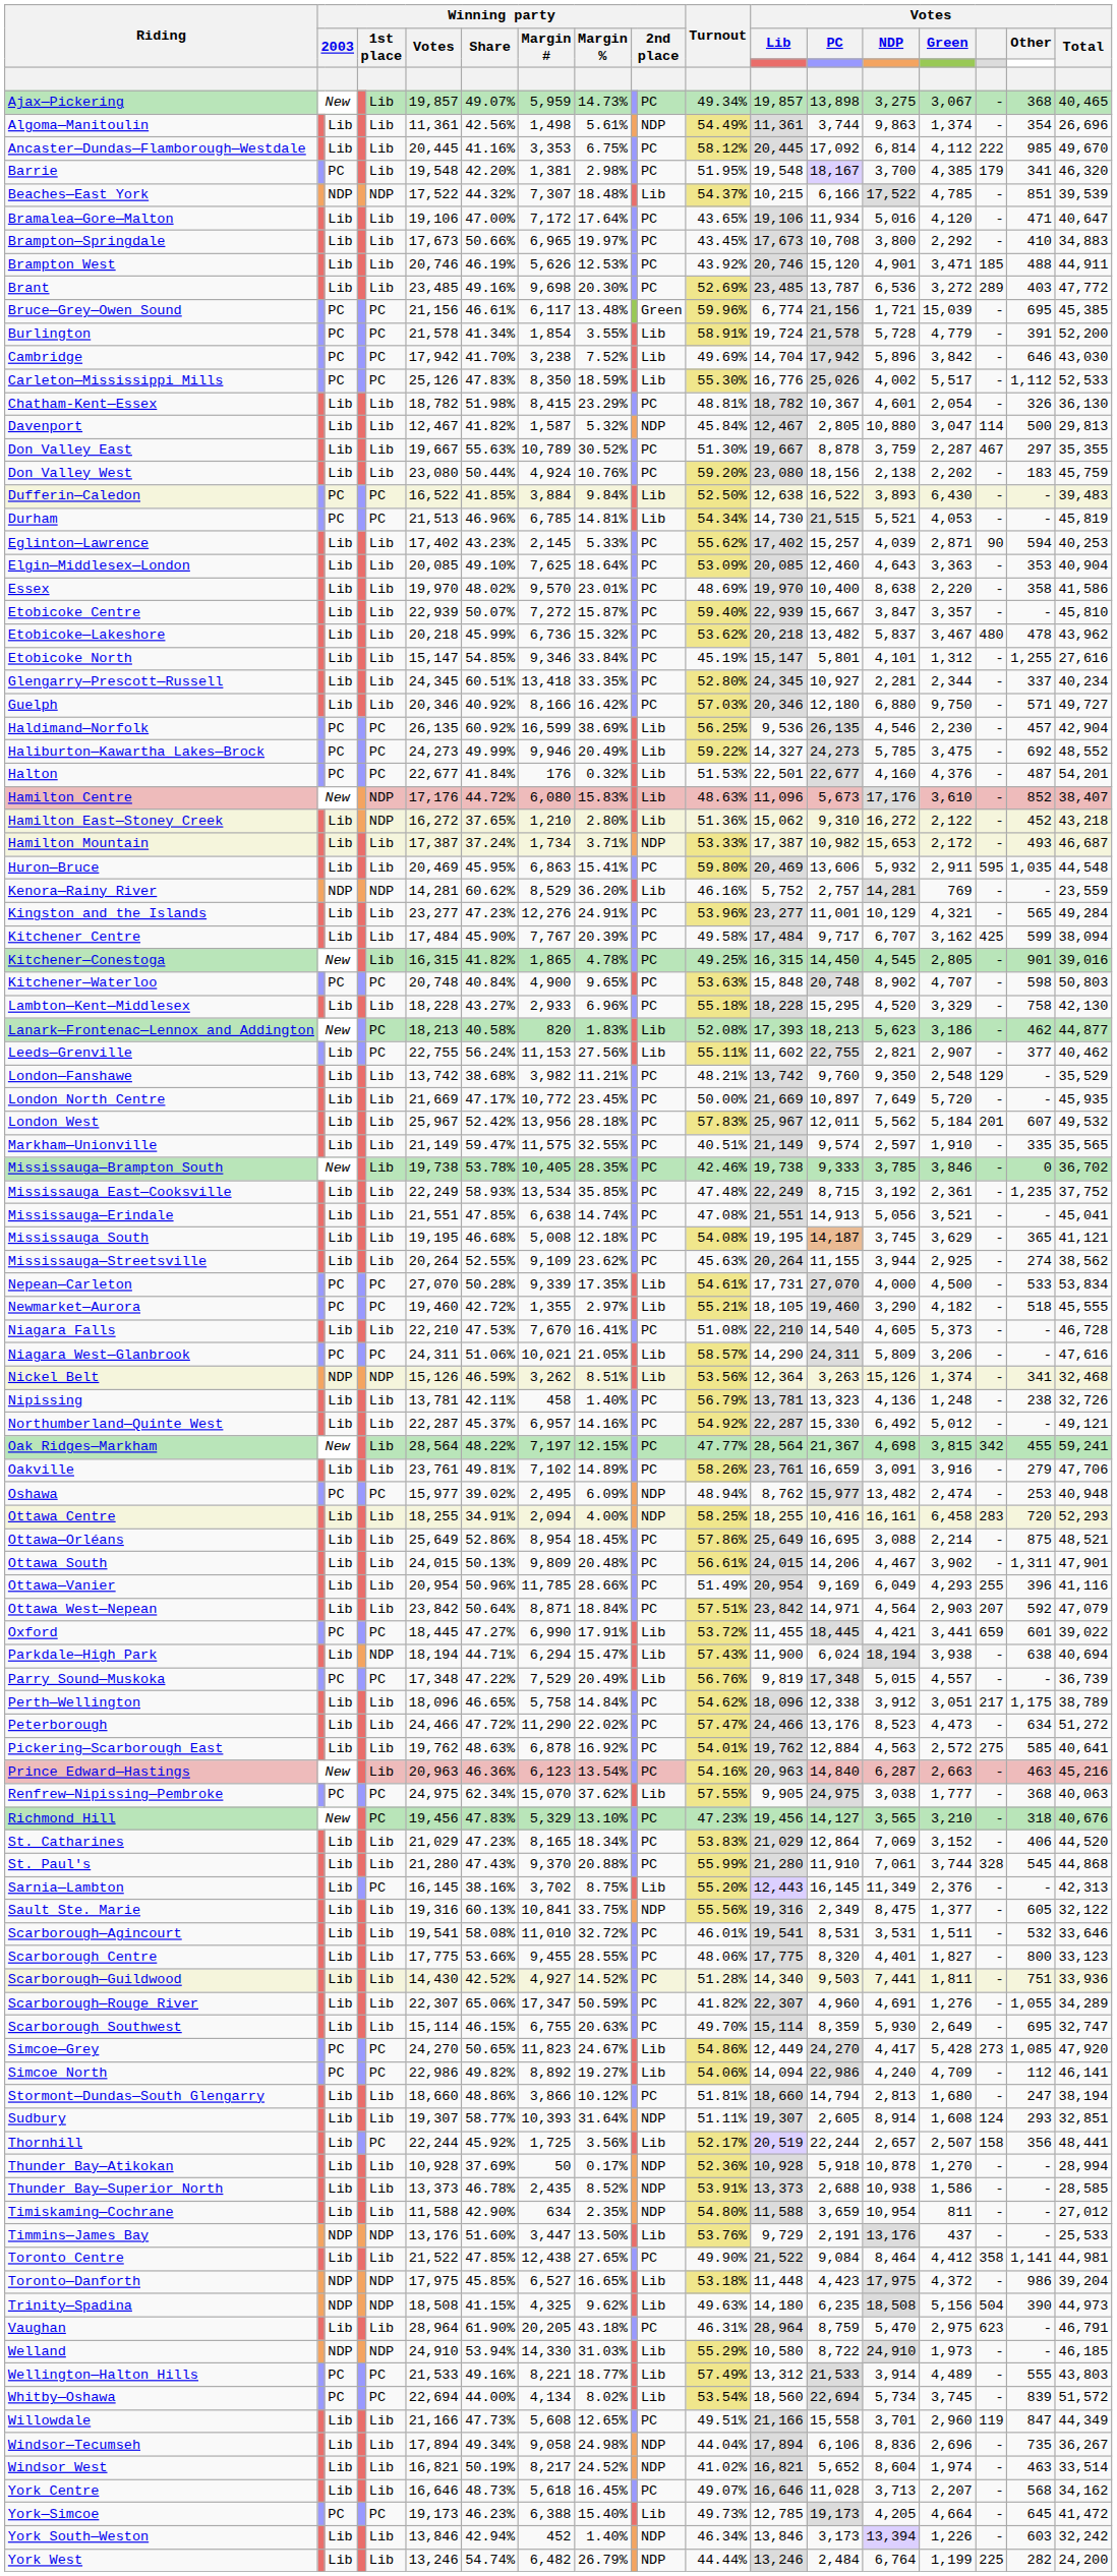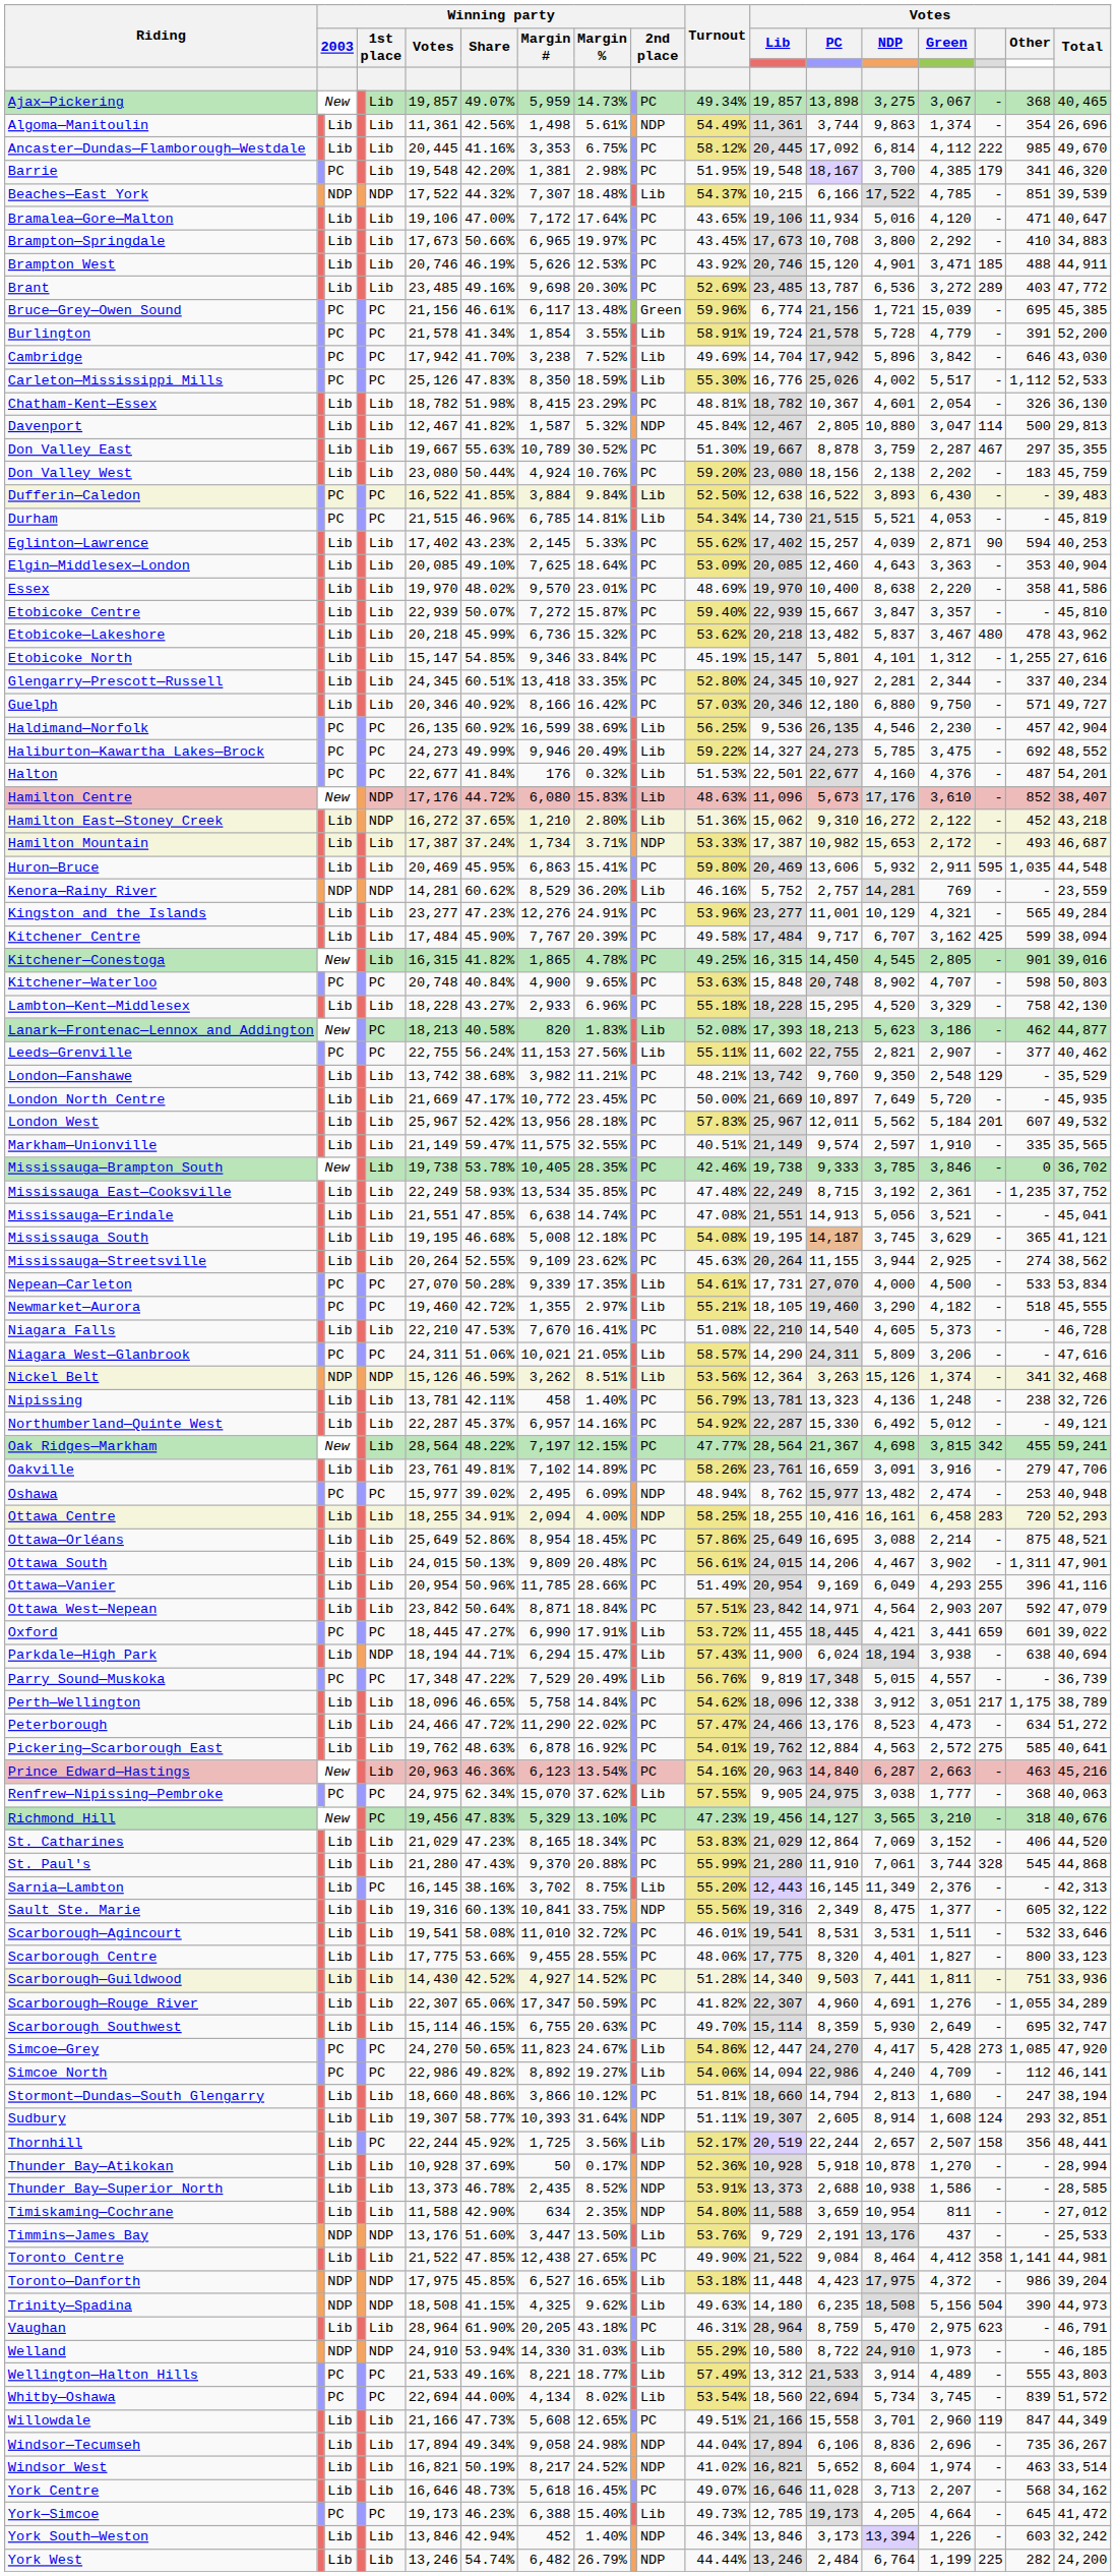Durham | Winning party / Votes: 21,513 -> 21,515
Leeds—Grenville | column 3: Lib -> PC
Simcoe—Grey | Votes / Lib: 12,449 -> 12,447
